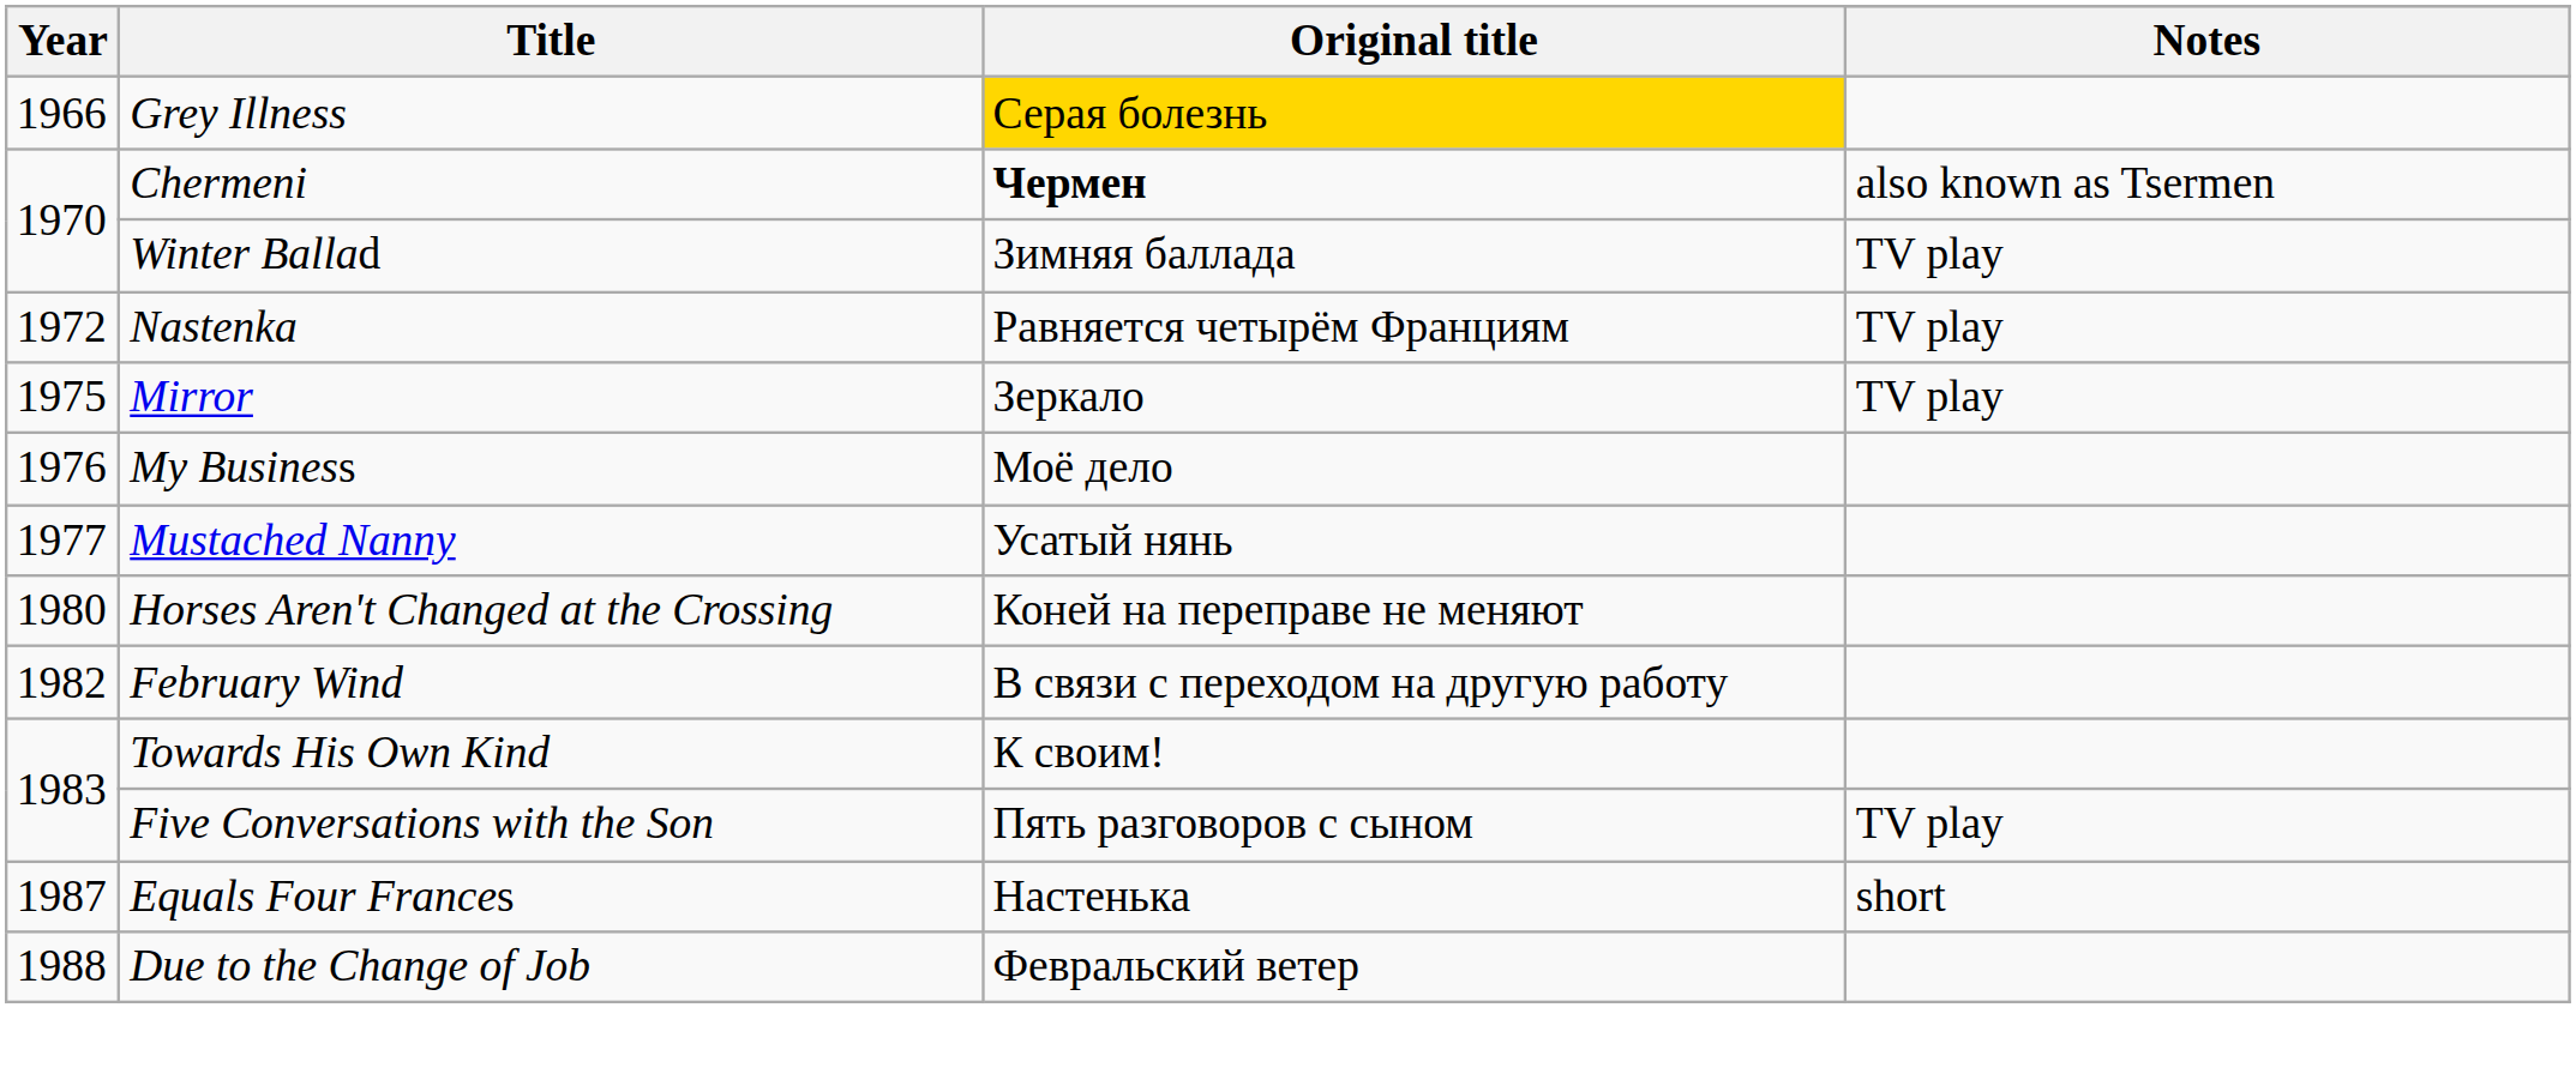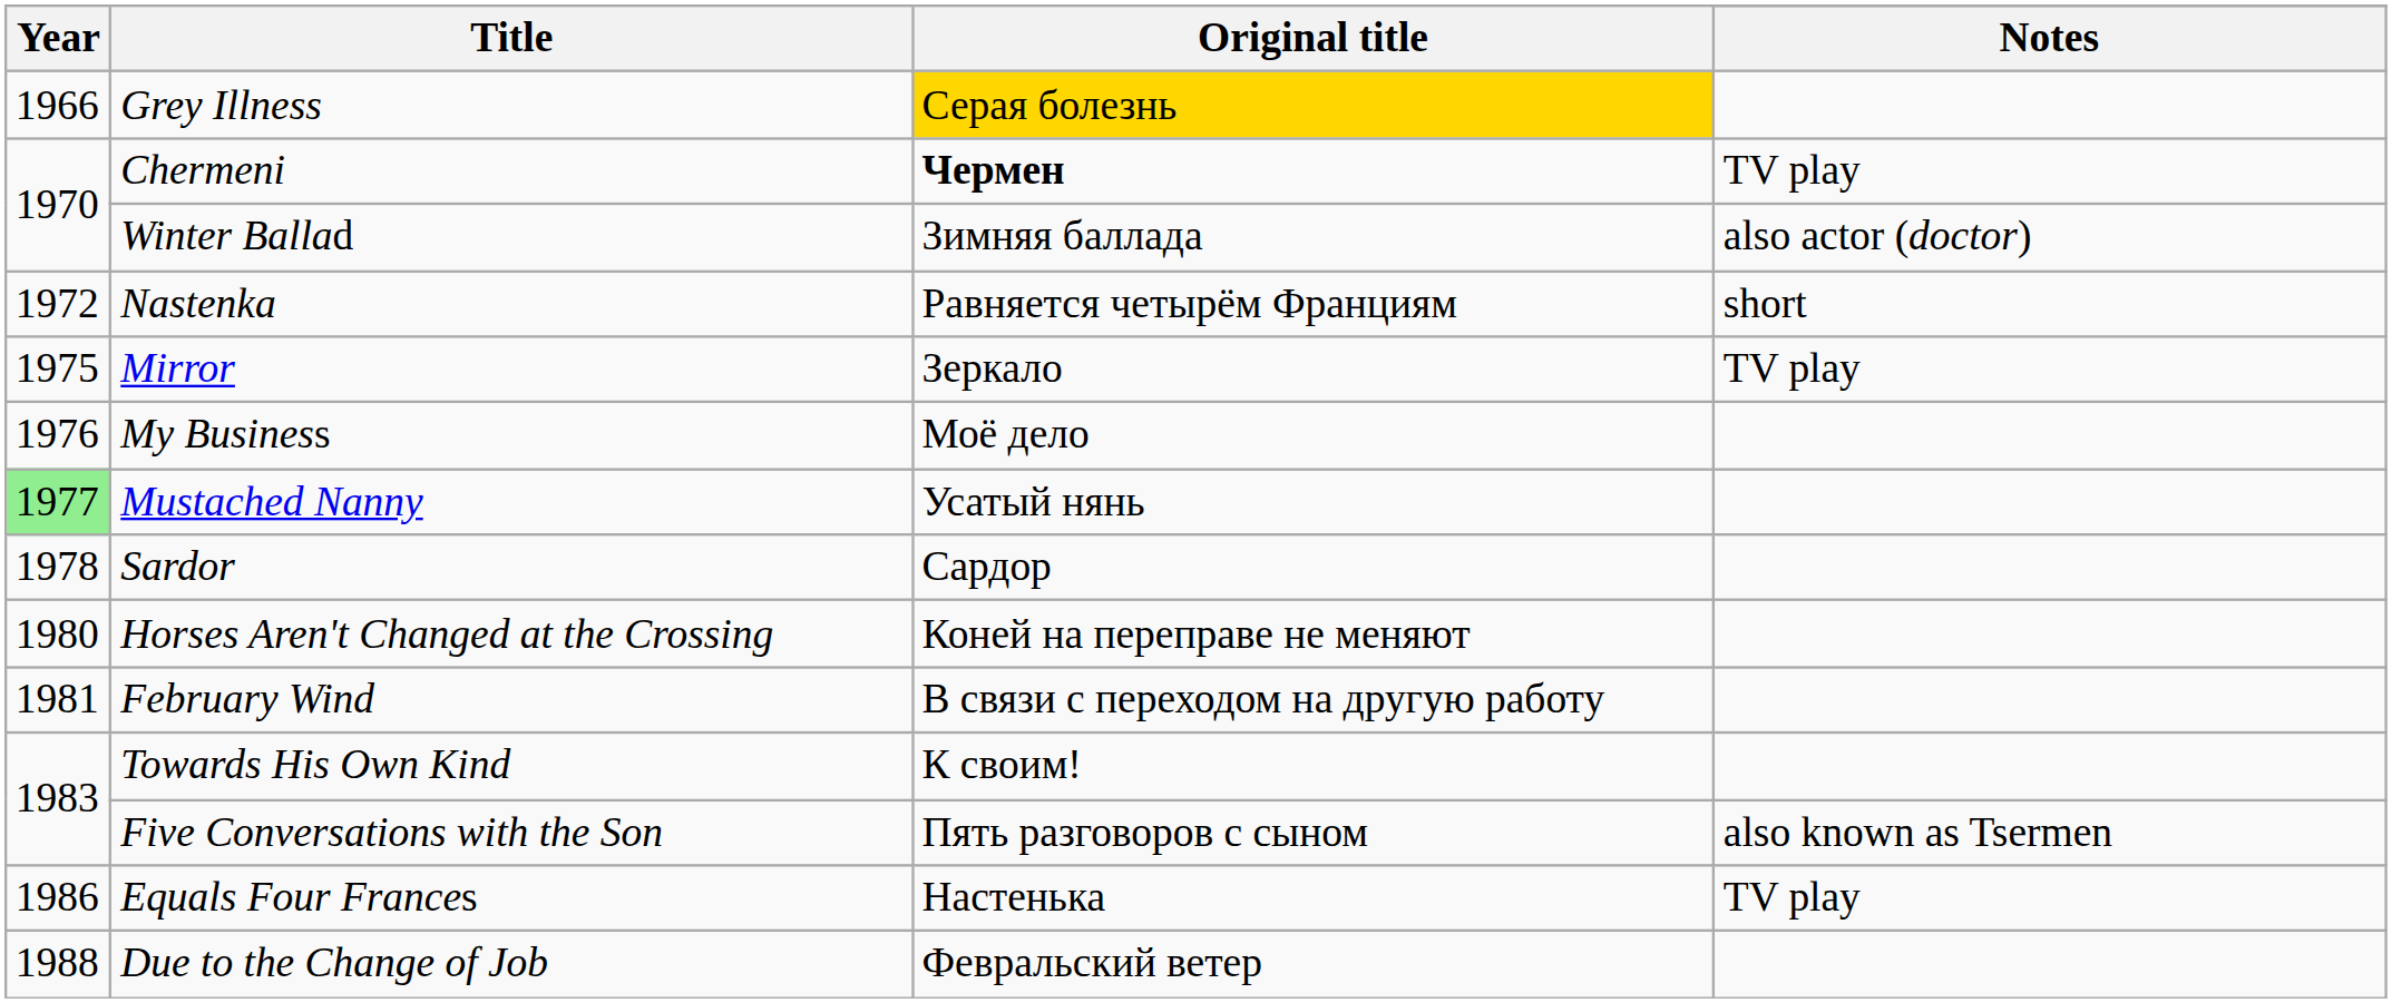Chermeni | Notes: also known as Tsermen -> TV play
Winter Ballad | Notes: TV play -> also actor (doctor)
Nastenka | Notes: TV play -> short
Mustached Nanny | Year: no background -> lightgreen background
+ row: 1978 | Sardor | Сардор
February Wind | Year: 1982 -> 1981
Five Conversations with the Son | Notes: TV play -> also known as Tsermen
Equals Four Frances | Year: 1987 -> 1986
Equals Four Frances | Notes: short -> TV play
